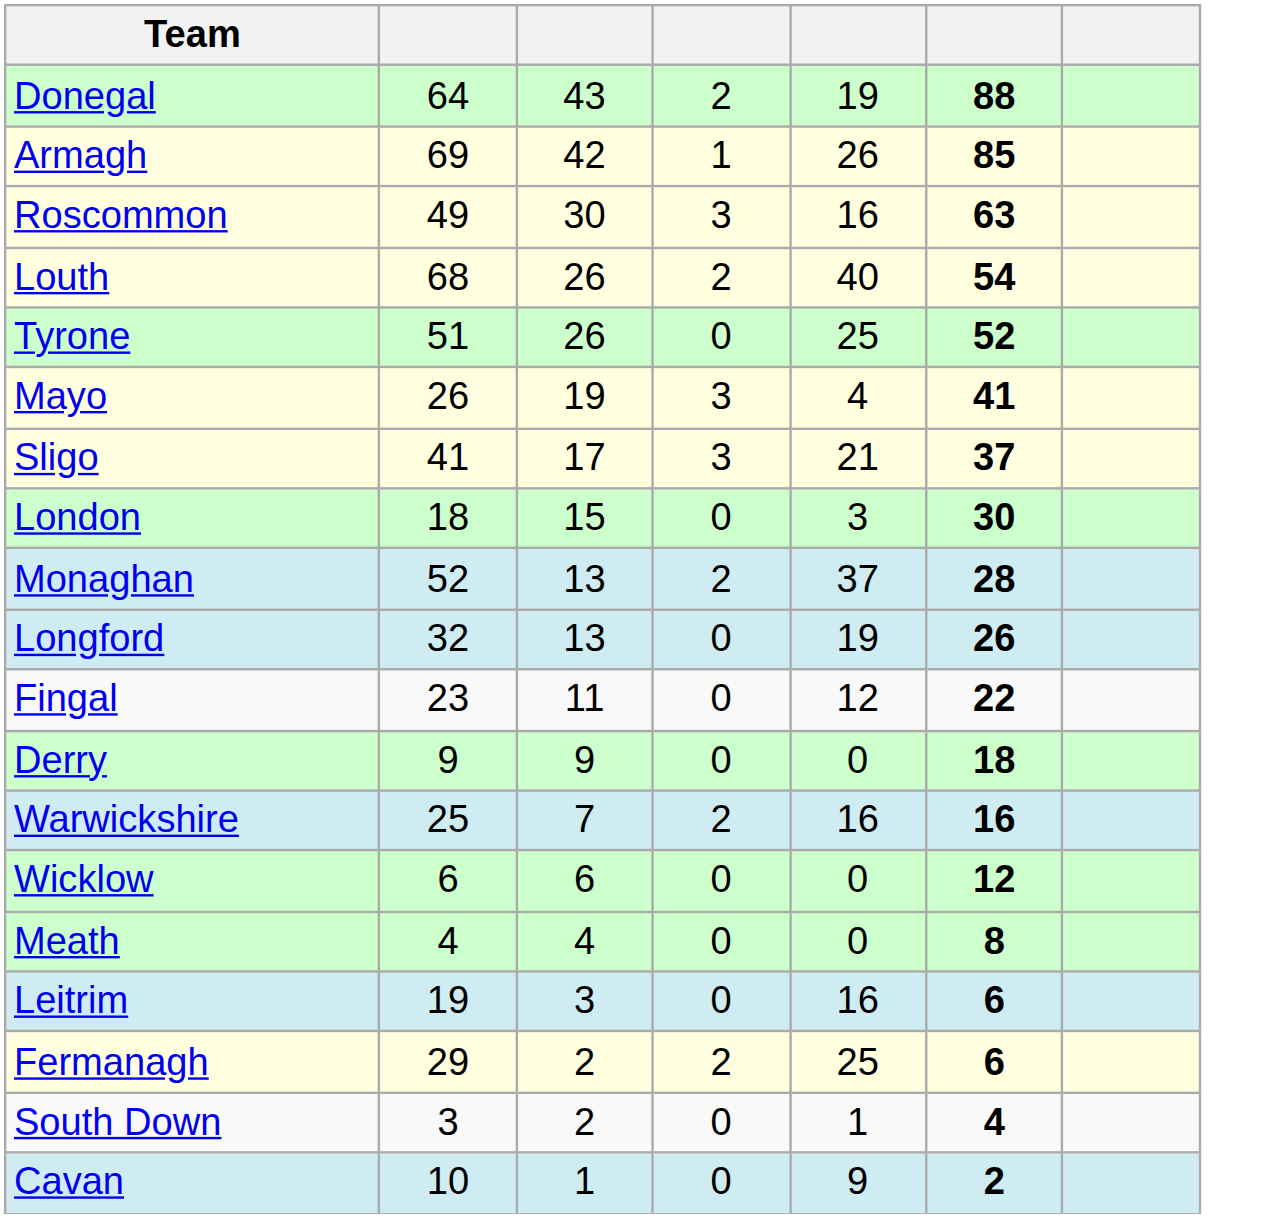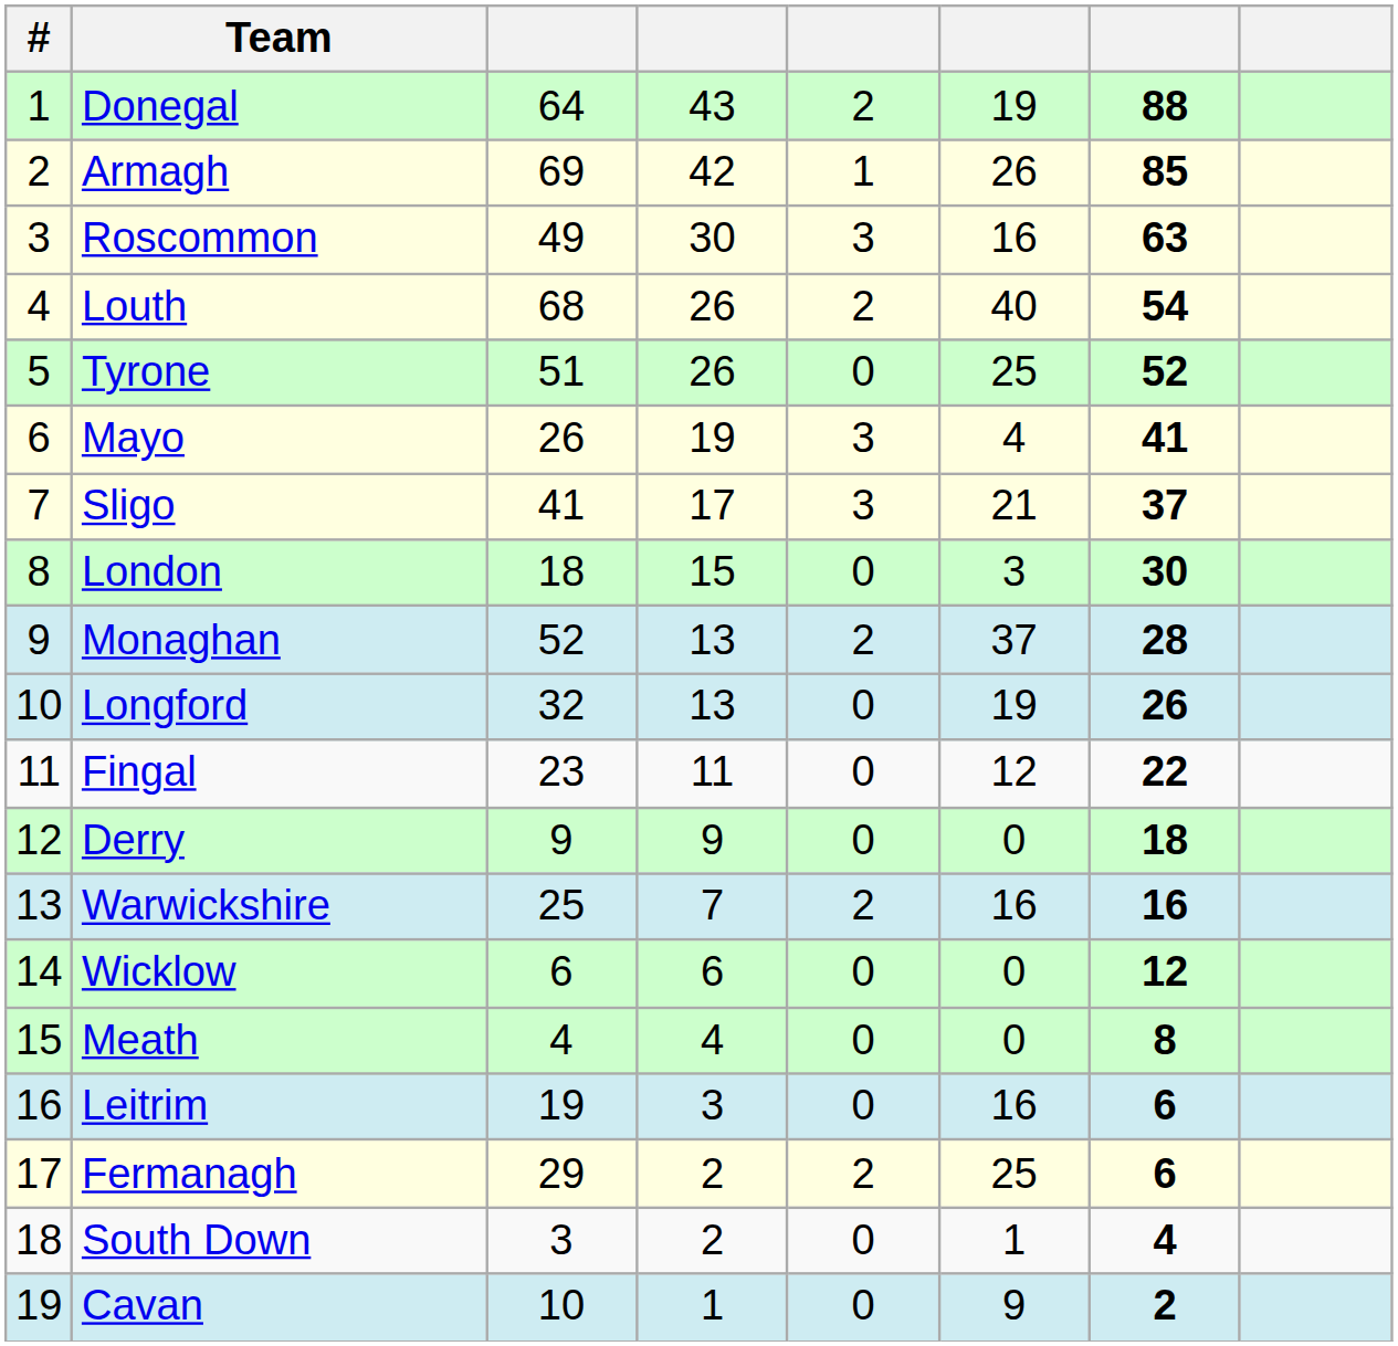+ column: # | 1 | 2 | 3 | 4 | 5 | 6 | 7 | 8 | 9 | 10 | 11 | 12 | 13 | 14 | 15 | 16 | 17 | 18 | 19
